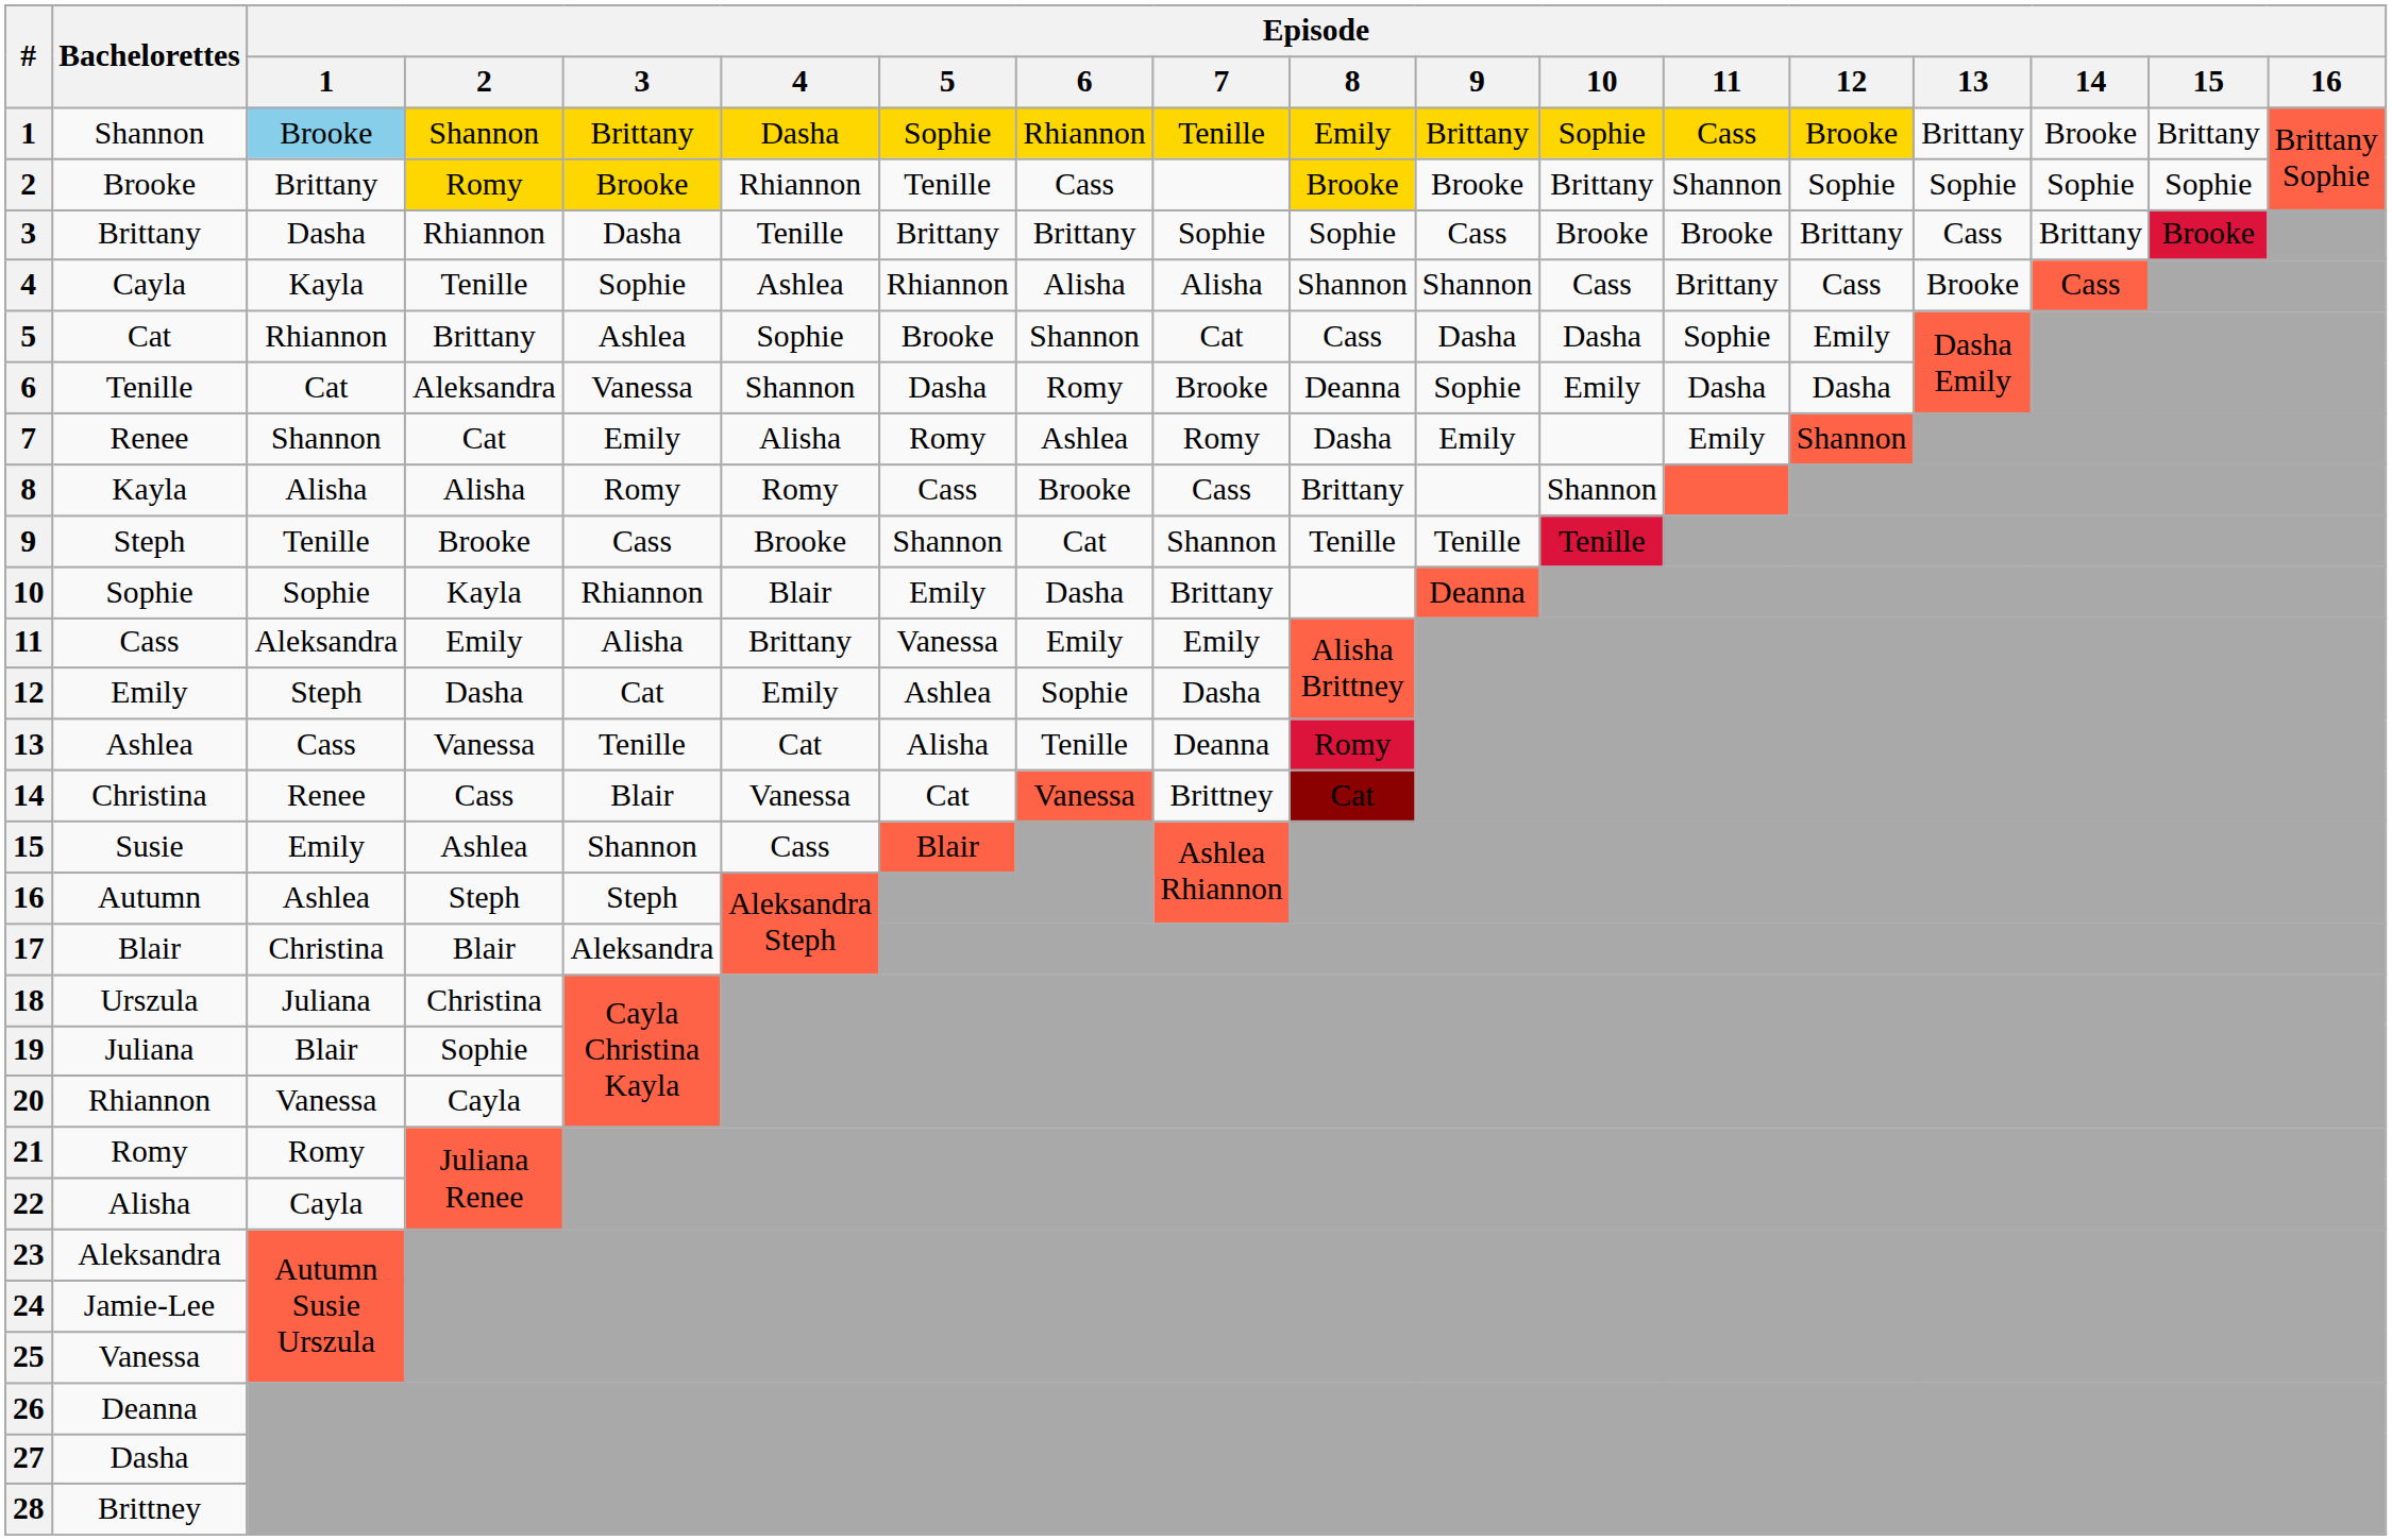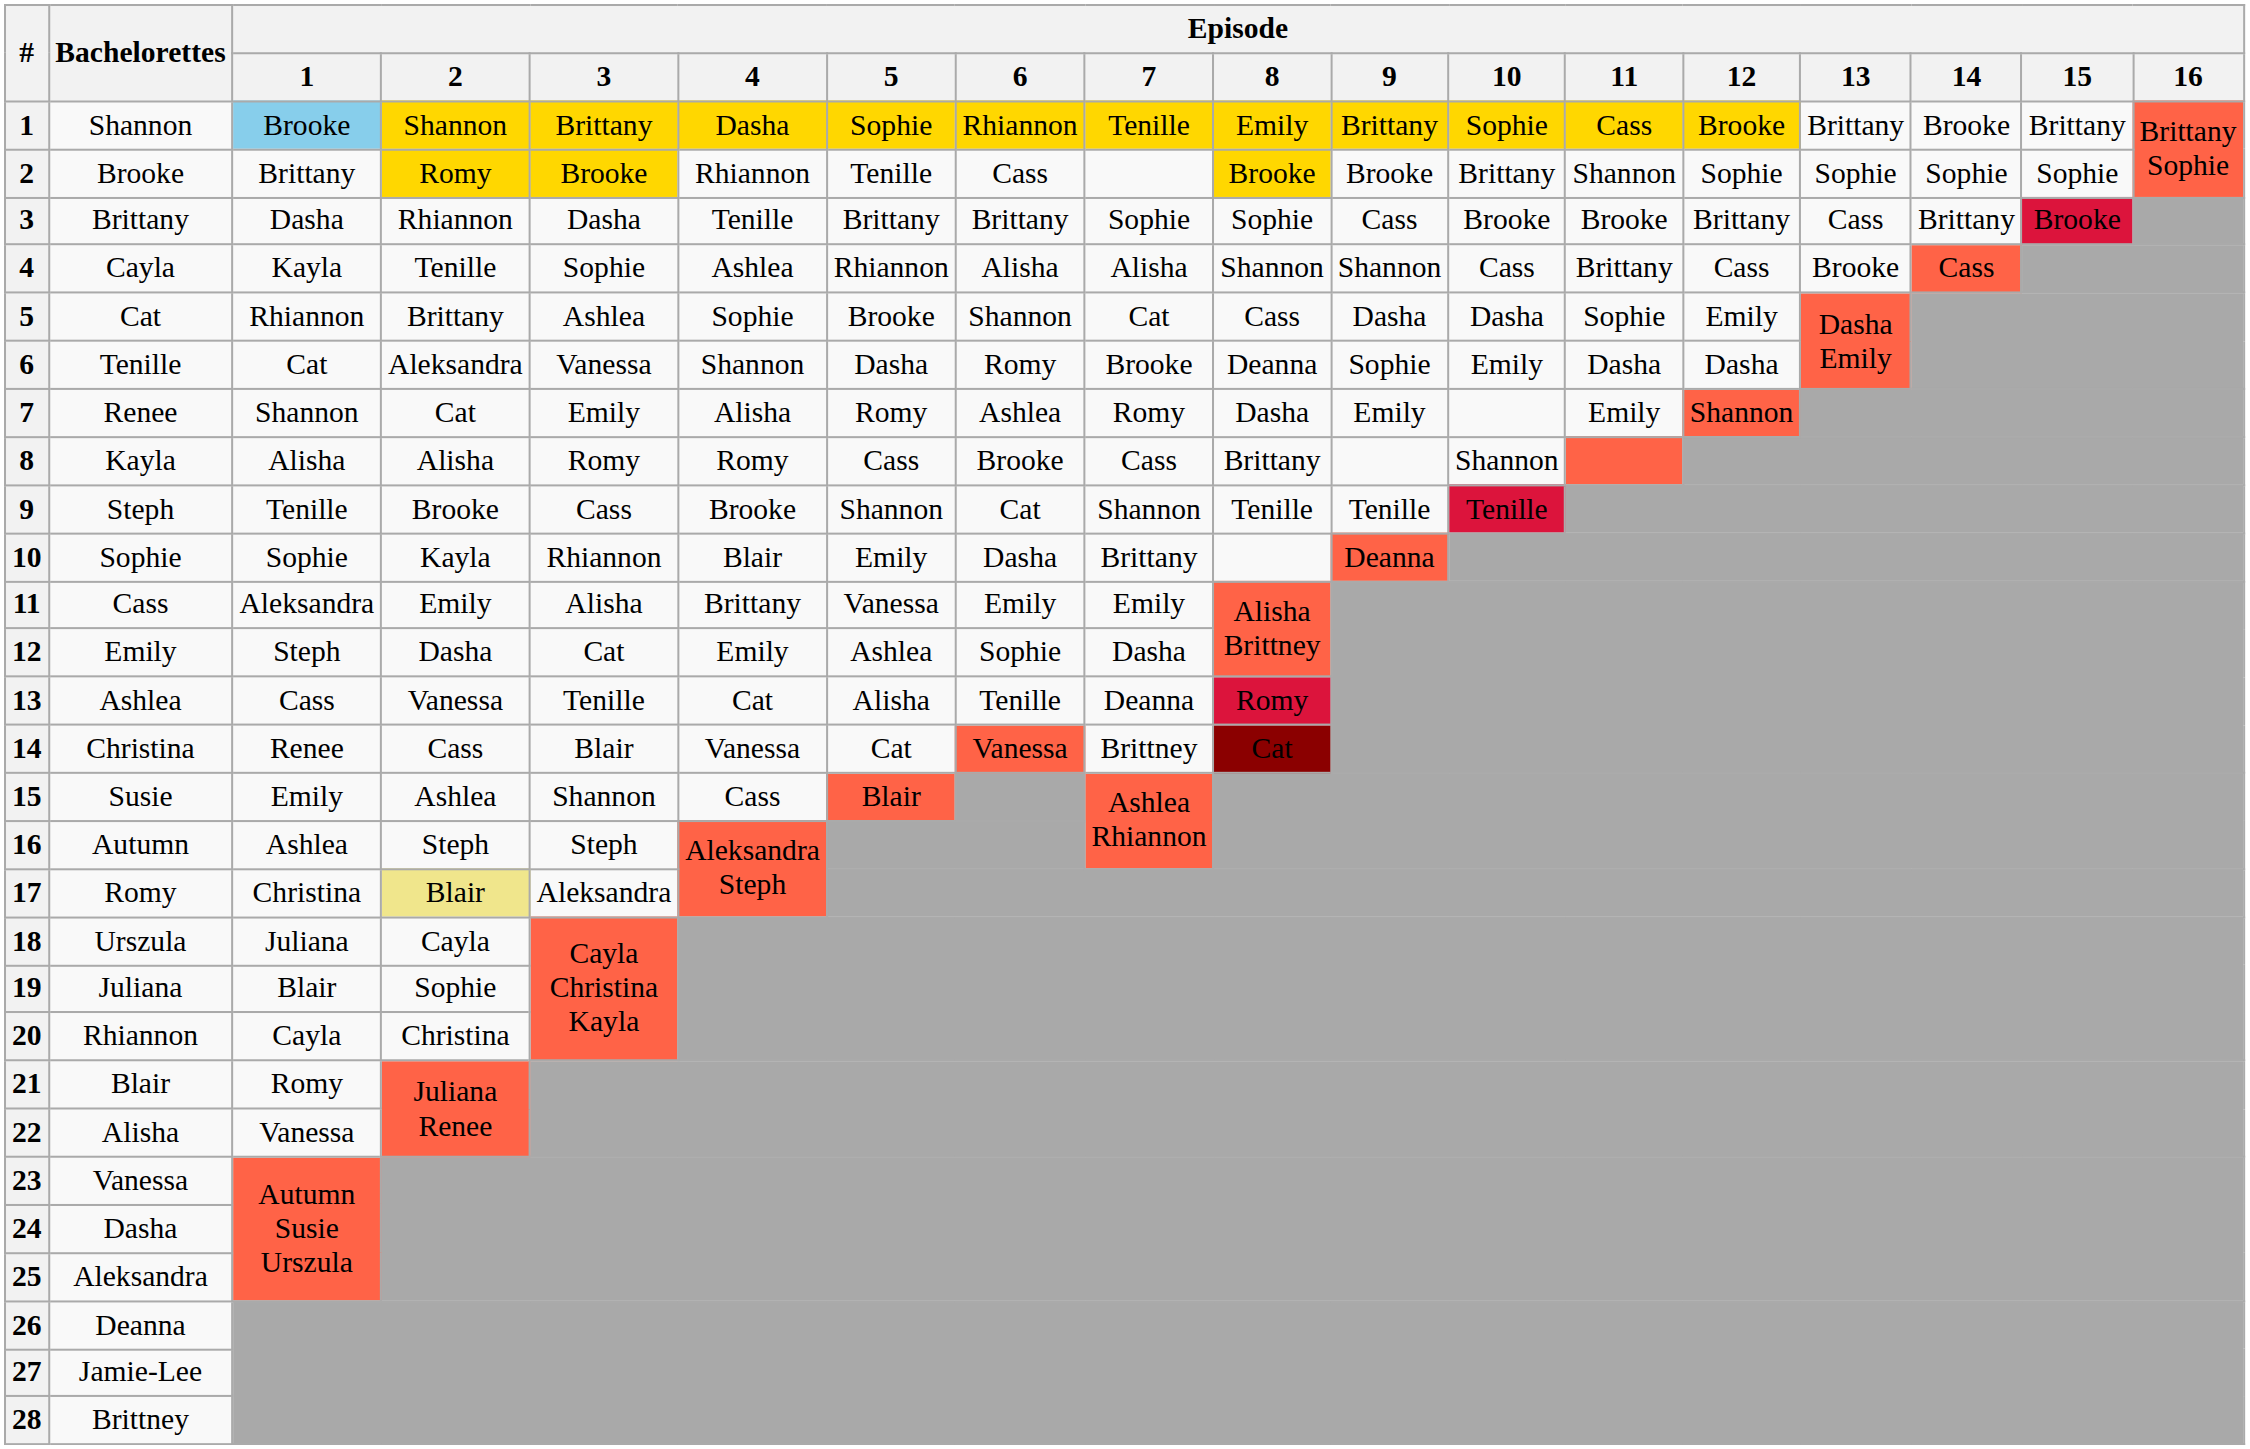17 | Bachelorettes: Blair -> Romy
17 | Episode / 2: no background -> khaki background
18 | Episode / 2: Christina -> Cayla
20 | Episode / 1: Vanessa -> Cayla
20 | Episode / 2: Cayla -> Christina
21 | Bachelorettes: Romy -> Blair
22 | Episode / 1: Cayla -> Vanessa
23 | Bachelorettes: Aleksandra -> Vanessa
24 | Bachelorettes: Jamie-Lee -> Dasha
25 | Bachelorettes: Vanessa -> Aleksandra
27 | Bachelorettes: Dasha -> Jamie-Lee
